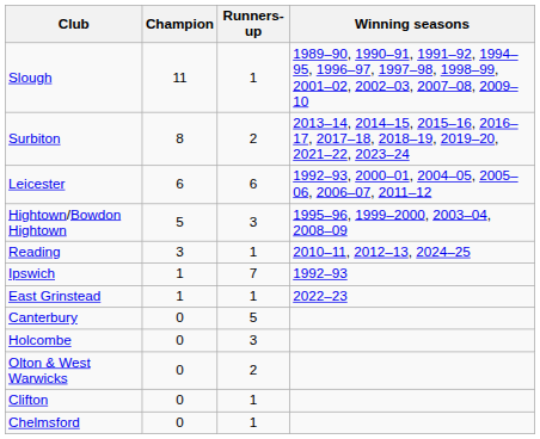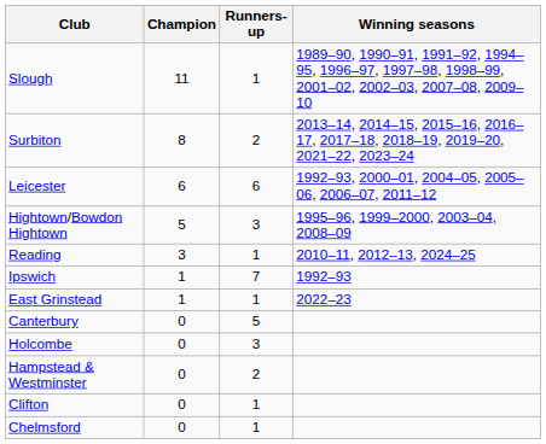- row: Olton & West Warwicks | 0 | 2
+ row: Hampstead & Westminster | 0 | 2
